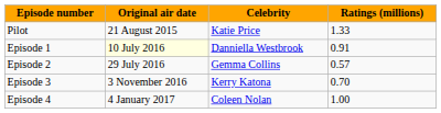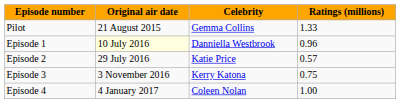Pilot | Celebrity: Katie Price -> Gemma Collins
Episode 1 | Ratings (millions): 0.91 -> 0.96
Episode 2 | Celebrity: Gemma Collins -> Katie Price
Episode 3 | Ratings (millions): 0.70 -> 0.75
